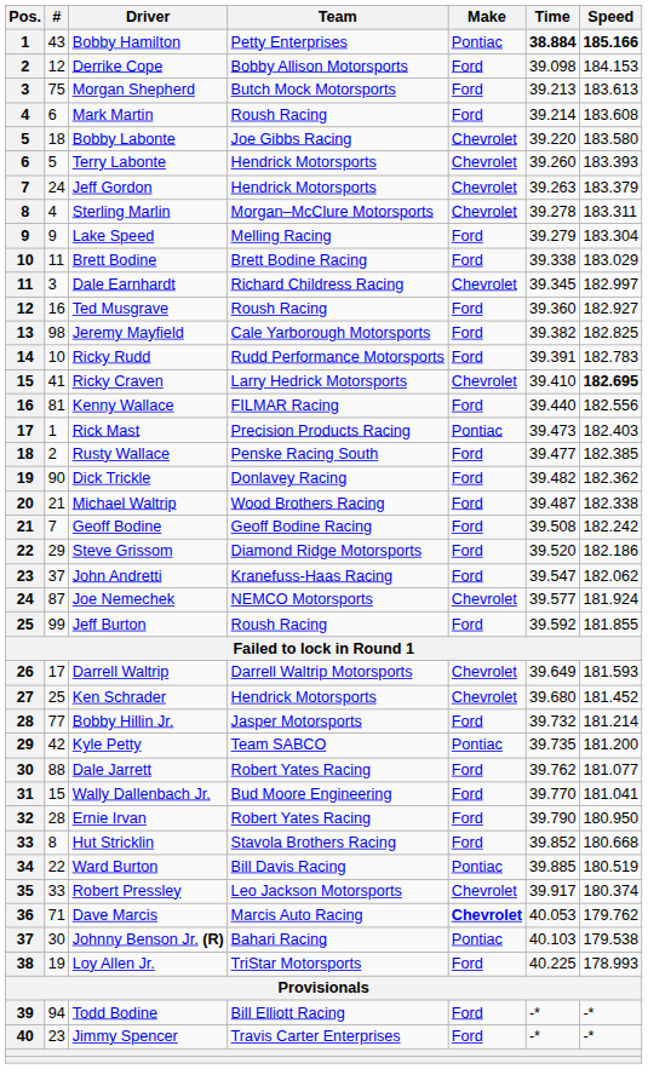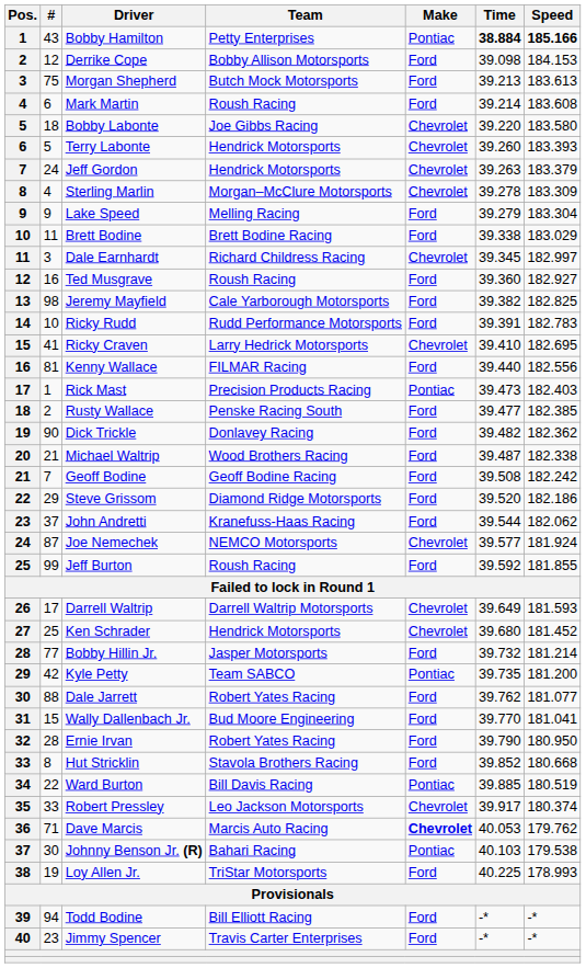Sterling Marlin | Speed: 183.311 -> 183.309
Ricky Craven | Speed: bold -> normal
John Andretti | Time: 39.547 -> 39.544
